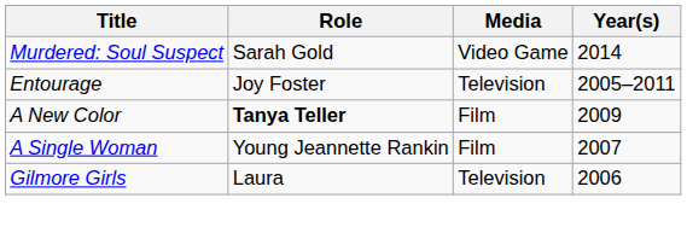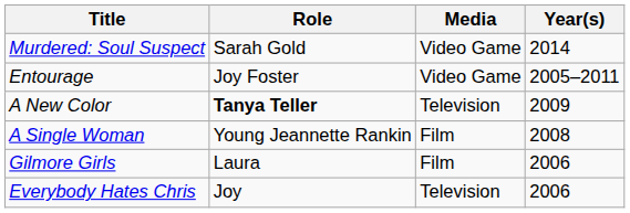Entourage | Media: Television -> Video Game
A New Color | Media: Film -> Television
A Single Woman | Year(s): 2007 -> 2008
Gilmore Girls | Media: Television -> Film
+ row: Everybody Hates Chris | Joy | Television | 2006
